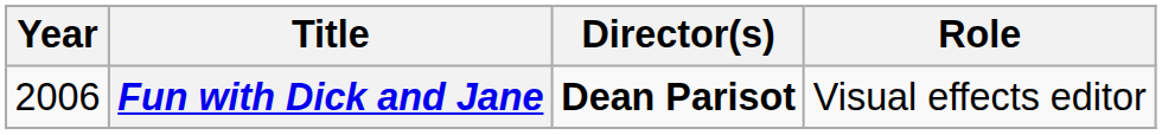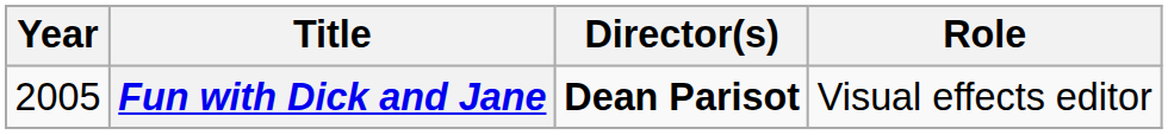Fun with Dick and Jane | Year: 2006 -> 2005
